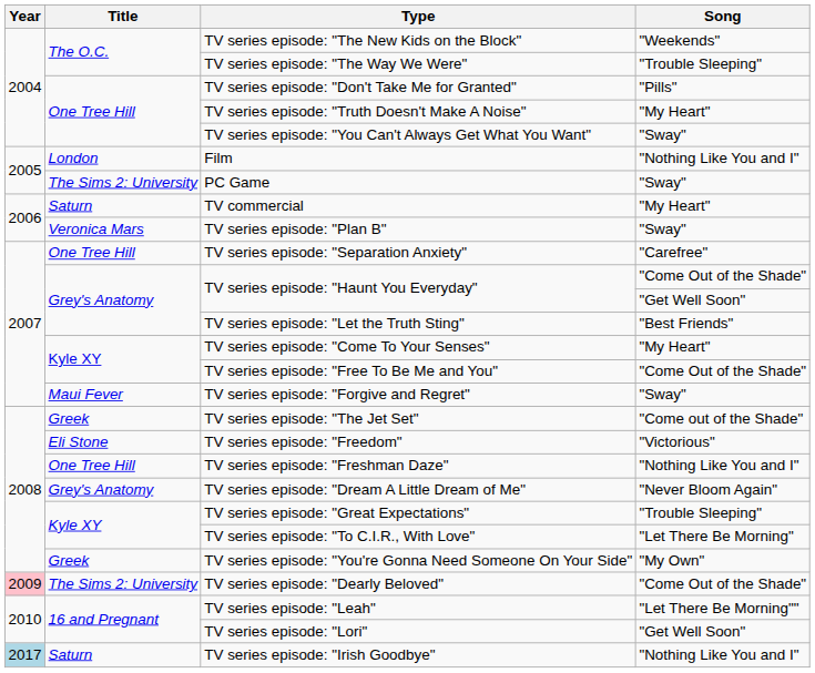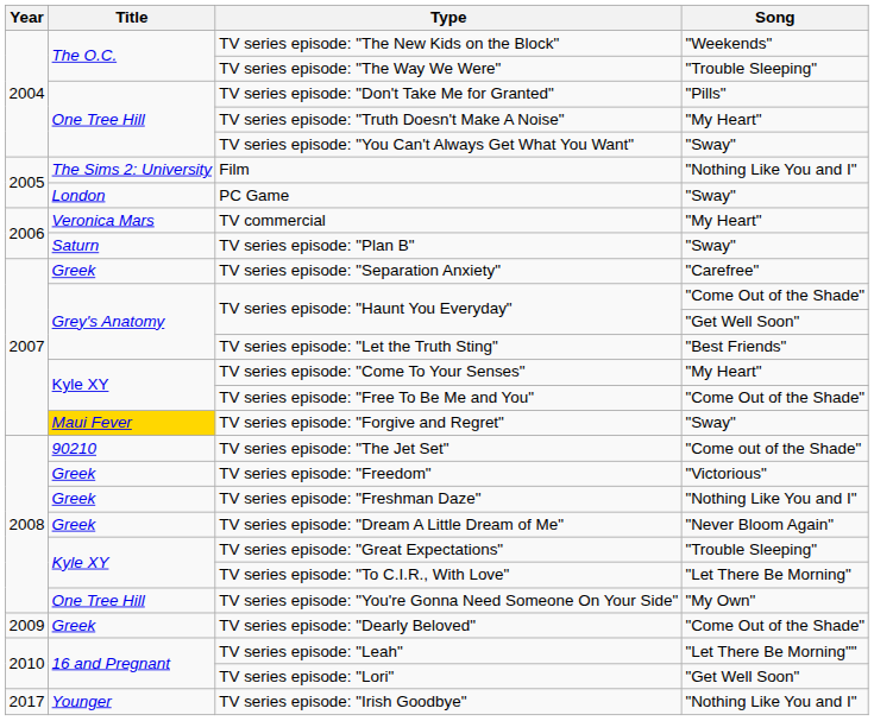Film | Title: London -> The Sims 2: University
PC Game | Title: The Sims 2: University -> London
TV commercial | Title: Saturn -> Veronica Mars
TV series episode: "Plan B" | Title: Veronica Mars -> Saturn
TV series episode: "Separation Anxiety" | Title: One Tree Hill -> Greek
TV series episode: "Forgive and Regret" | Title: no background -> gold background
TV series episode: "The Jet Set" | Title: Greek -> 90210
TV series episode: "Freedom" | Title: Eli Stone -> Greek
TV series episode: "Freshman Daze" | Title: One Tree Hill -> Greek
TV series episode: "Dream A Little Dream of Me" | Title: Grey's Anatomy -> Greek
TV series episode: "You're Gonna Need Someone On Your Side" | Title: Greek -> One Tree Hill
TV series episode: "Dearly Beloved" | Year: pink background -> no background
TV series episode: "Dearly Beloved" | Title: The Sims 2: University -> Greek
TV series episode: "Irish Goodbye" | Year: lightblue background -> no background
TV series episode: "Irish Goodbye" | Title: Saturn -> Younger
